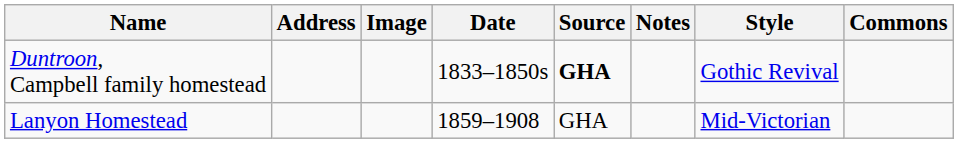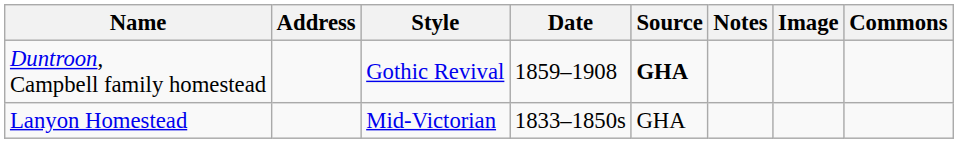columns swapped: Style <-> Image
Duntroon, Campbell family homestead | Date: 1833–1850s -> 1859–1908
Lanyon Homestead | Date: 1859–1908 -> 1833–1850s
